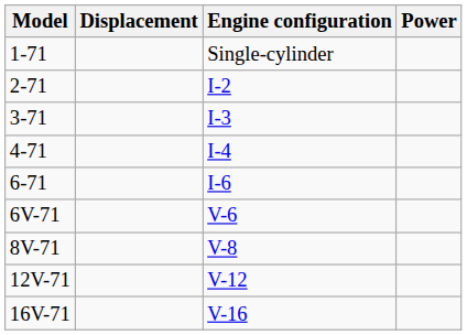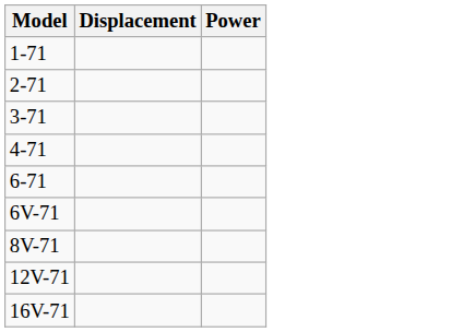- column: Engine configuration | Single-cylinder | I-2 | I-3 | I-4 | I-6 | V-6 | V-8 | V-12 | V-16
